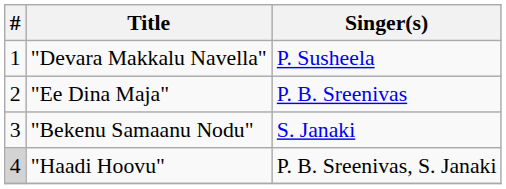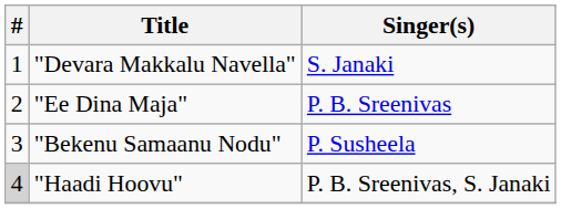"Devara Makkalu Navella" | Singer(s): P. Susheela -> S. Janaki
"Bekenu Samaanu Nodu" | Singer(s): S. Janaki -> P. Susheela
